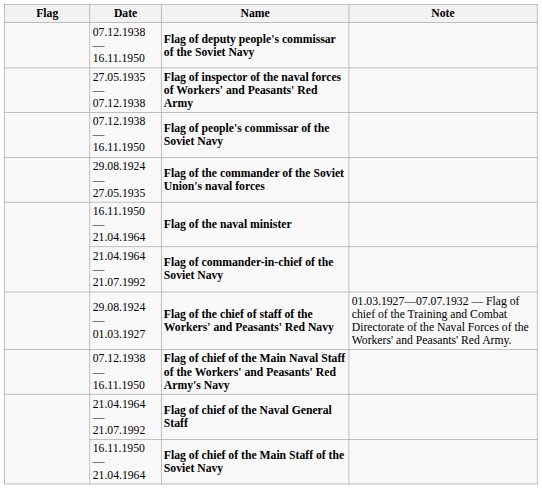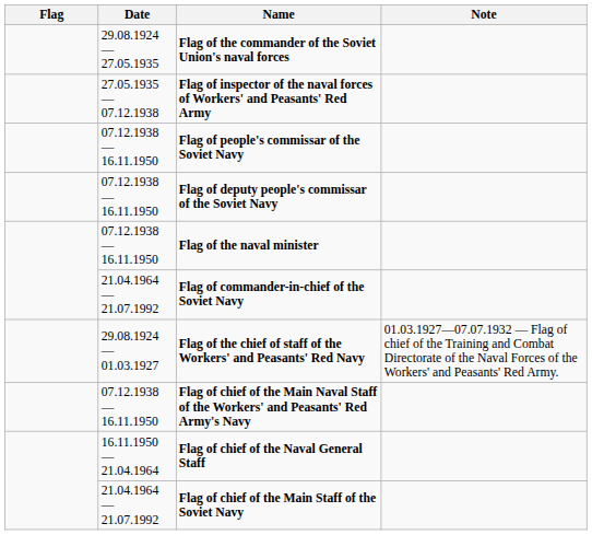rows swapped: Flag of the commander of the Soviet Union's naval forces <-> Flag of deputy people's commissar of the Soviet Navy
Flag of the naval minister | Date: 16.11.1950 — 21.04.1964 -> 07.12.1938 — 16.11.1950
Flag of chief of the Naval General Staff | Date: 21.04.1964 — 21.07.1992 -> 16.11.1950 — 21.04.1964
Flag of chief of the Main Staff of the Soviet Navy | Date: 16.11.1950 — 21.04.1964 -> 21.04.1964 — 21.07.1992
